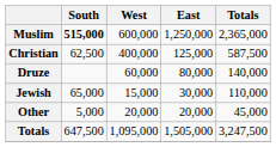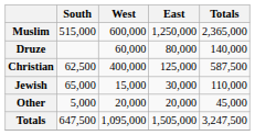Muslim | South: bold -> normal
rows swapped: Christian <-> Druze
